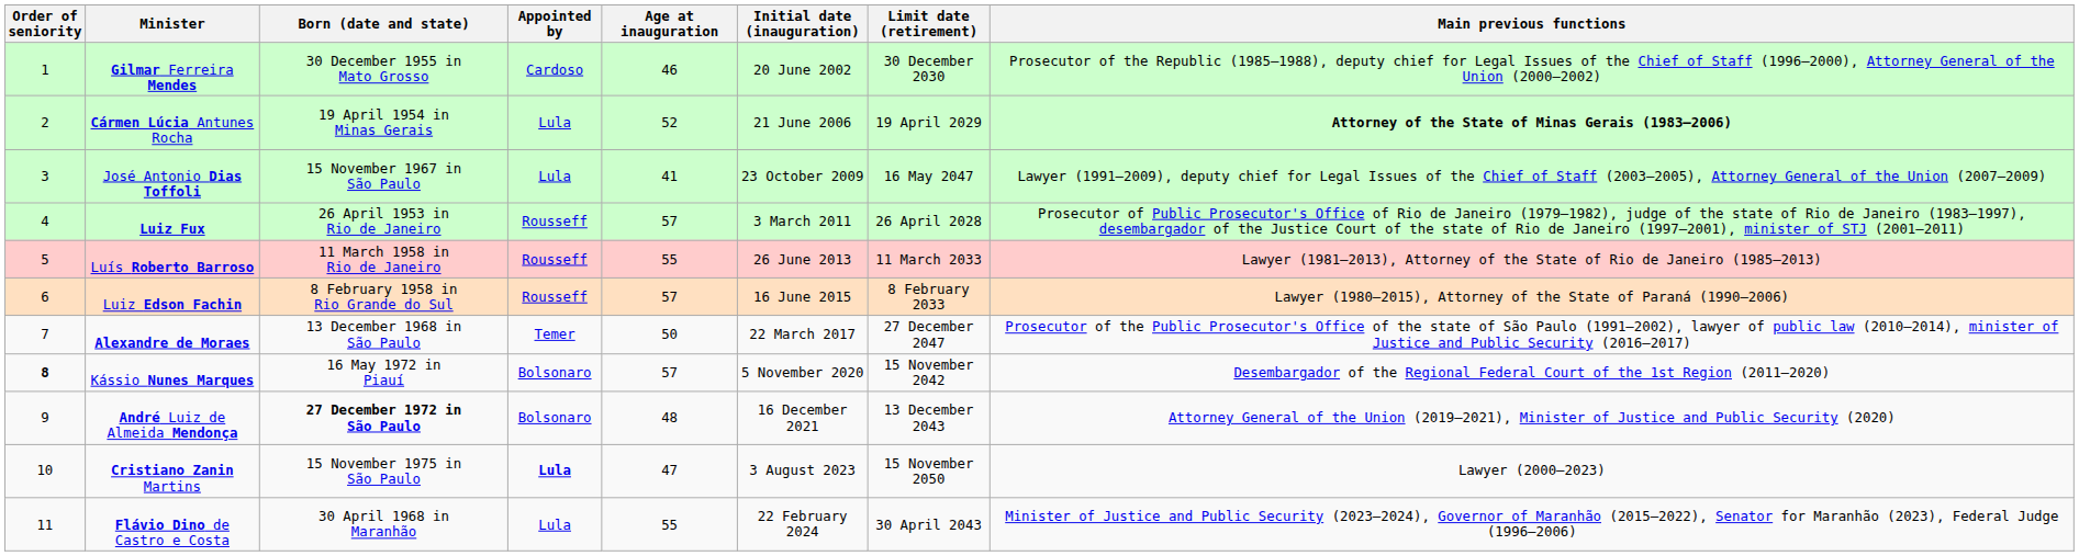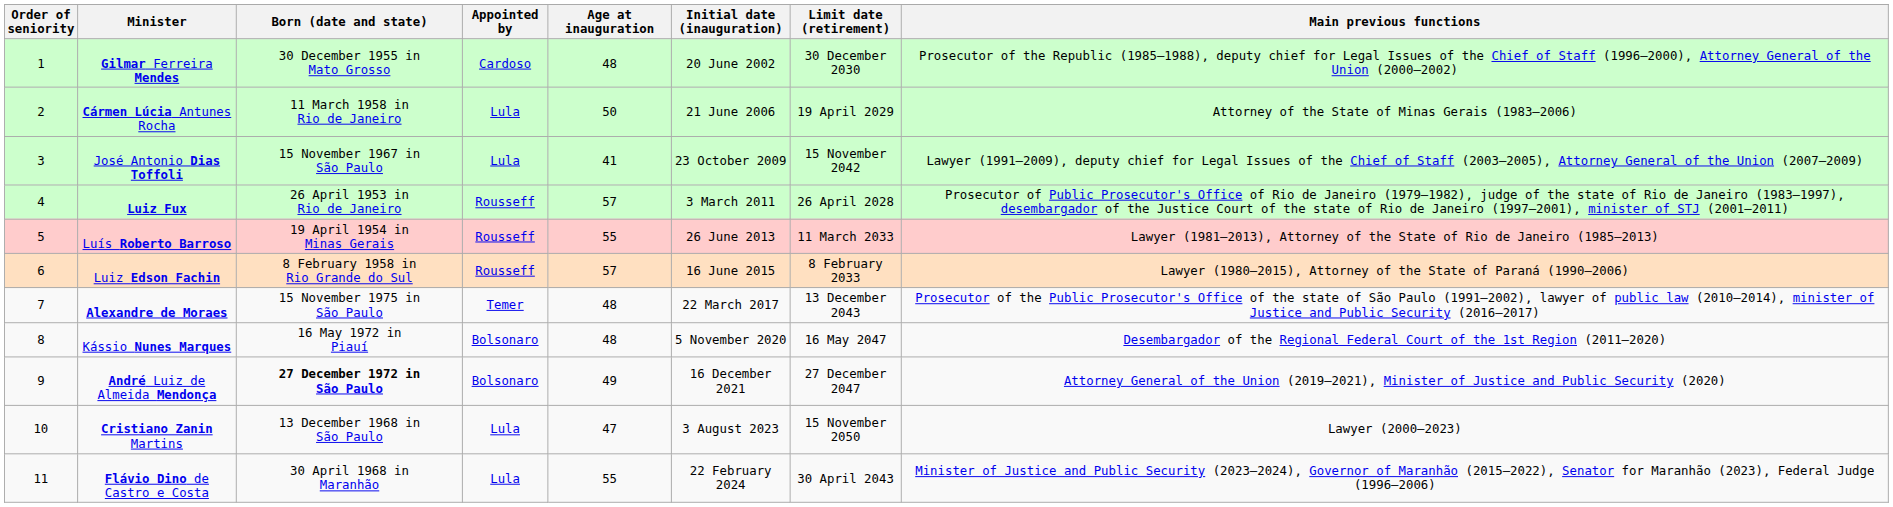Gilmar Ferreira Mendes | Age at inauguration: 46 -> 48
Cármen Lúcia Antunes Rocha | Born (date and state): 19 April 1954 in Minas Gerais -> 11 March 1958 in Rio de Janeiro
Cármen Lúcia Antunes Rocha | Age at inauguration: 52 -> 50
Cármen Lúcia Antunes Rocha | Main previous functions: bold -> normal
José Antonio Dias Toffoli | Limit date (retirement): 16 May 2047 -> 15 November 2042
Luís Roberto Barroso | Born (date and state): 11 March 1958 in Rio de Janeiro -> 19 April 1954 in Minas Gerais
Alexandre de Moraes | Born (date and state): 13 December 1968 in São Paulo -> 15 November 1975 in São Paulo
Alexandre de Moraes | Age at inauguration: 50 -> 48
Alexandre de Moraes | Limit date (retirement): 27 December 2047 -> 13 December 2043
Kássio Nunes Marques | Order of seniority: bold -> normal
Kássio Nunes Marques | Age at inauguration: 57 -> 48
Kássio Nunes Marques | Limit date (retirement): 15 November 2042 -> 16 May 2047
André Luiz de Almeida Mendonça | Age at inauguration: 48 -> 49
André Luiz de Almeida Mendonça | Limit date (retirement): 13 December 2043 -> 27 December 2047
Cristiano Zanin Martins | Born (date and state): 15 November 1975 in São Paulo -> 13 December 1968 in São Paulo
Cristiano Zanin Martins | Appointed by: bold -> normal
